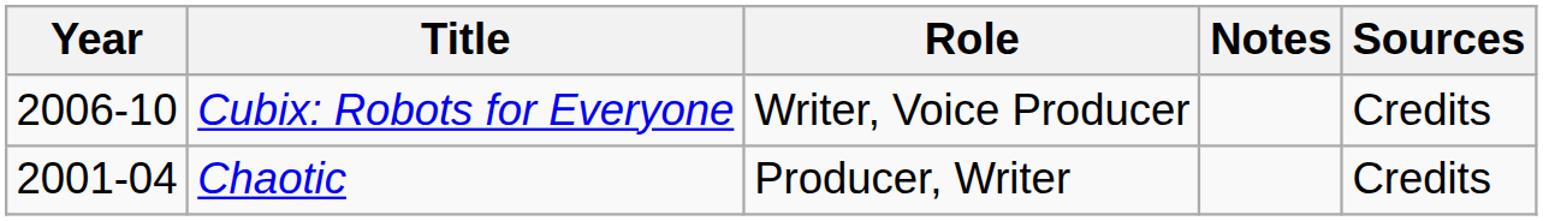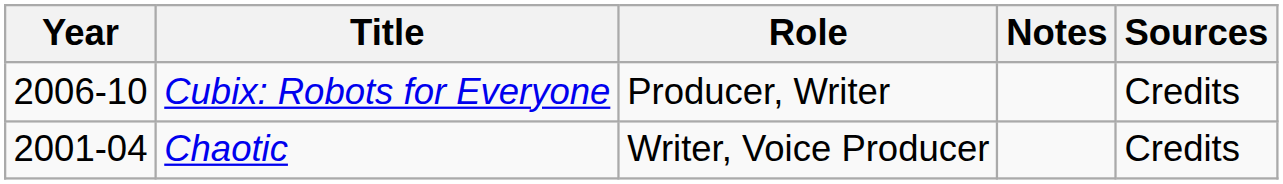Cubix: Robots for Everyone | Role: Writer, Voice Producer -> Producer, Writer
Chaotic | Role: Producer, Writer -> Writer, Voice Producer
